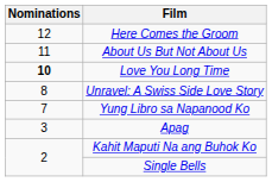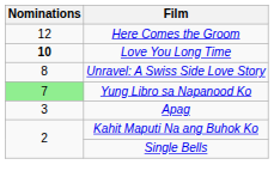- row: 11 | About Us But Not About Us
Yung Libro sa Napanood Ko | Nominations: no background -> lightgreen background
